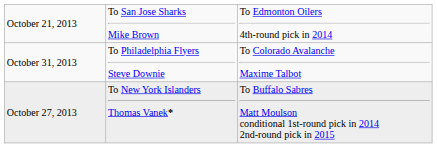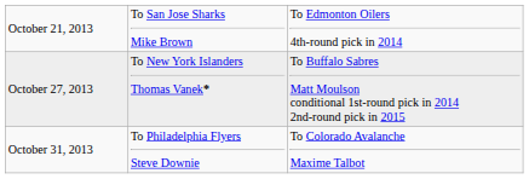rows swapped: October 27, 2013 <-> October 31, 2013
